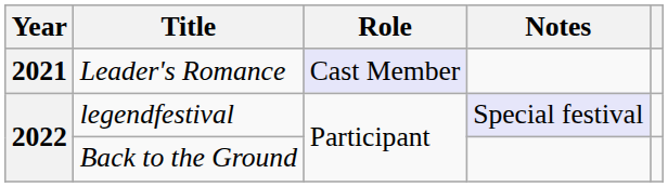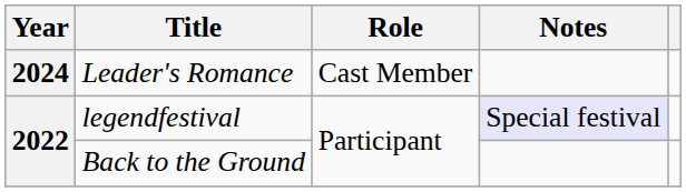Leader's Romance | Year: 2021 -> 2024
Leader's Romance | Role: lavender background -> no background
